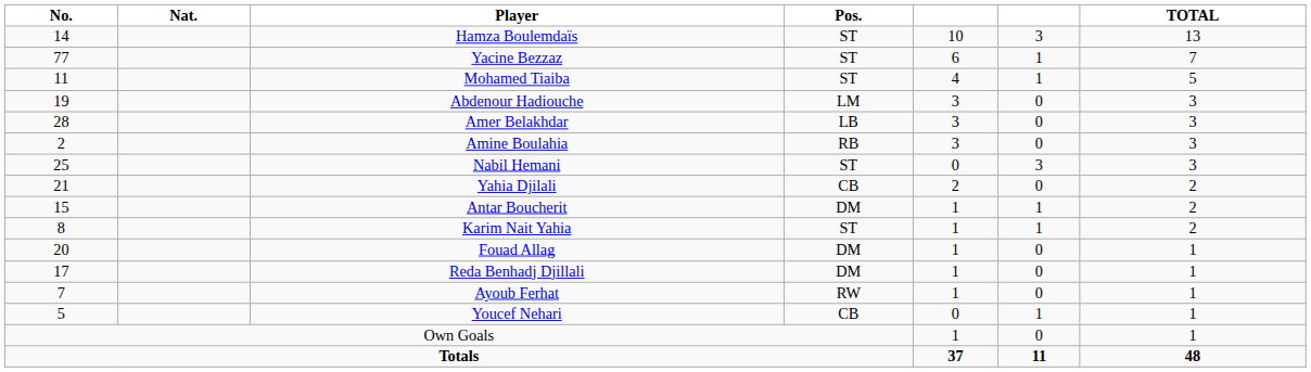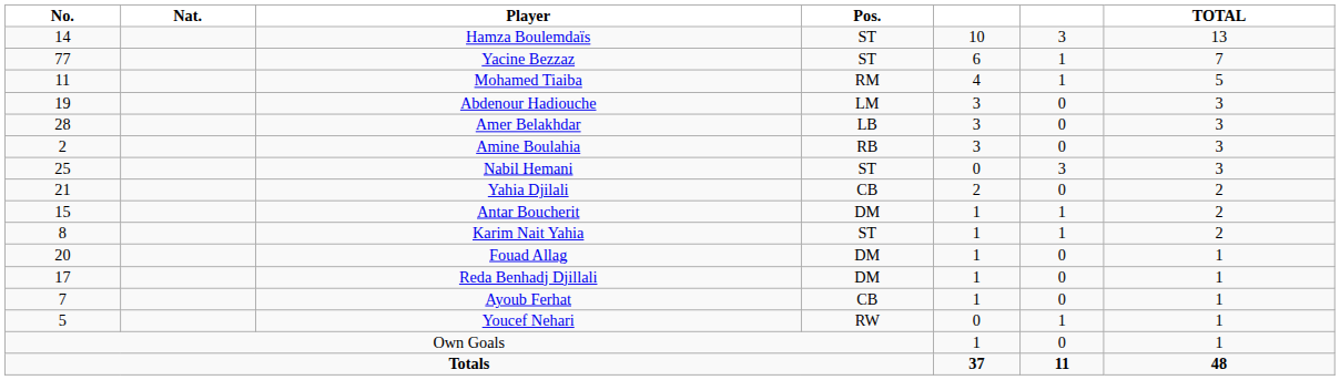Mohamed Tiaiba | Pos.: ST -> RM
Ayoub Ferhat | Pos.: RW -> CB
Youcef Nehari | Pos.: CB -> RW
